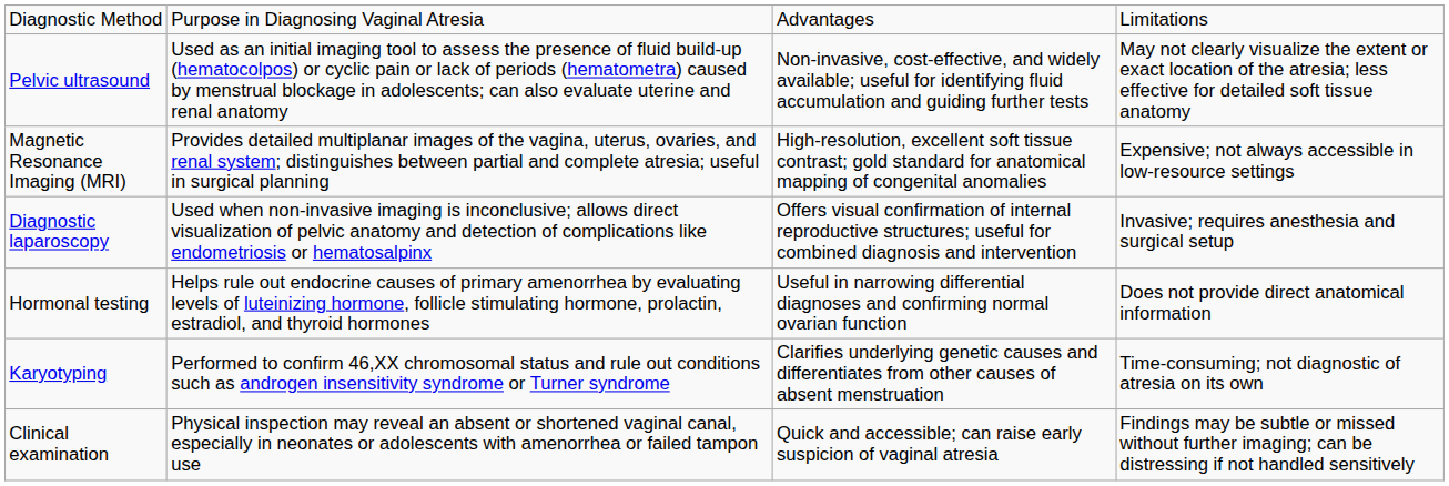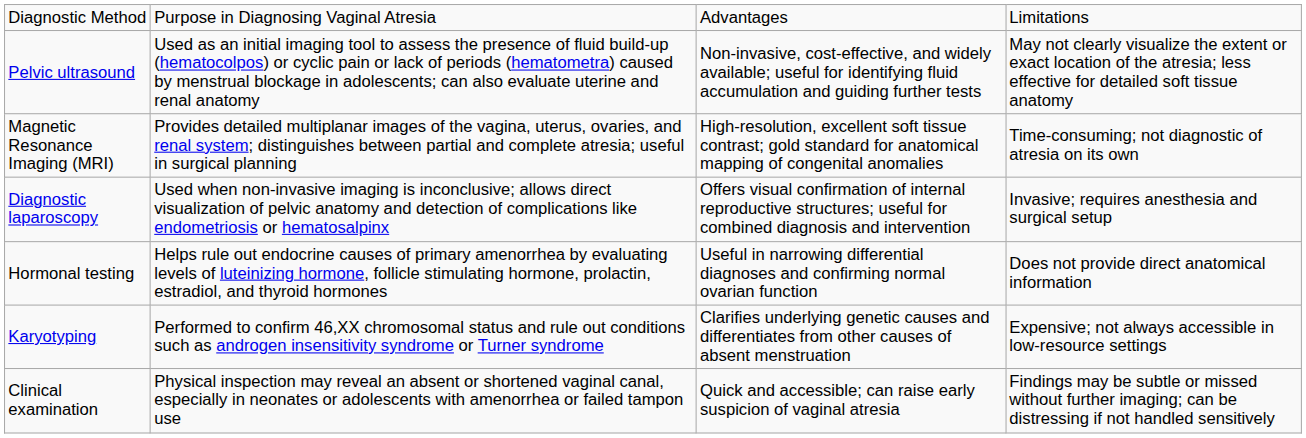Magnetic Resonance Imaging (MRI) | column 4: Expensive; not always accessible in low-resource settings -> Time-consuming; not diagnostic of atresia on its own
Karyotyping | column 4: Time-consuming; not diagnostic of atresia on its own -> Expensive; not always accessible in low-resource settings
